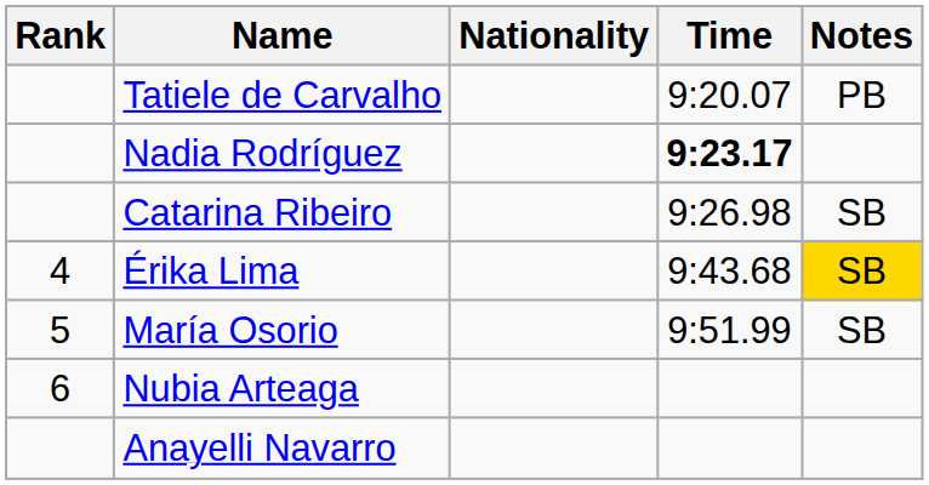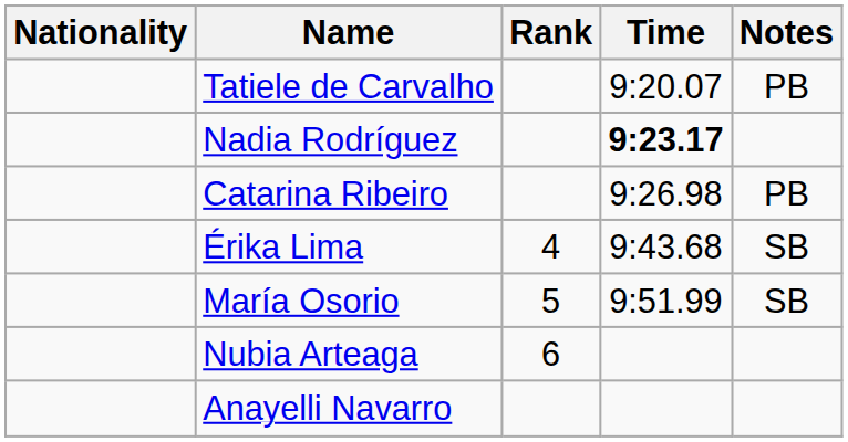columns swapped: Rank <-> Nationality
Catarina Ribeiro | Notes: SB -> PB
Érika Lima | Notes: gold background -> no background
